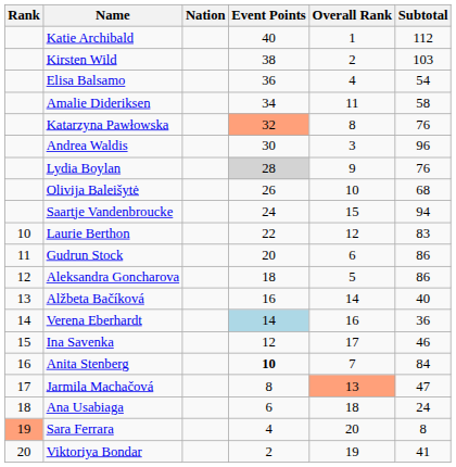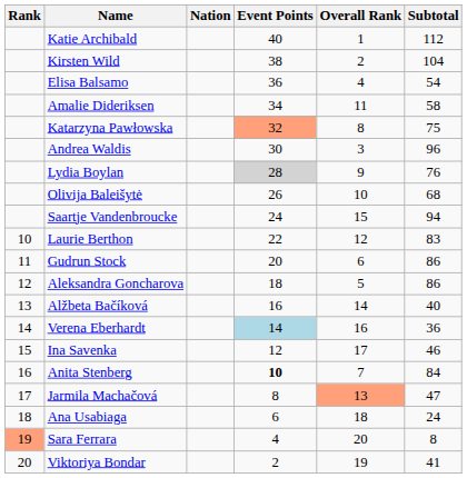Kirsten Wild | Subtotal: 103 -> 104
Katarzyna Pawłowska | Subtotal: 76 -> 75
